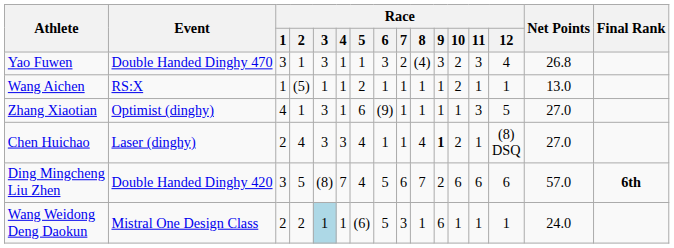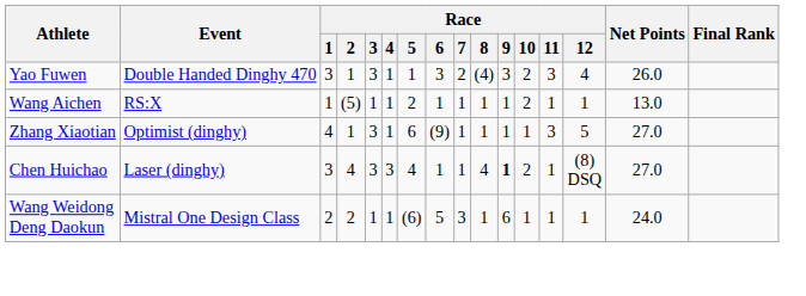Yao Fuwen | Net Points: 26.8 -> 26.0
Chen Huichao | Race / 1: 2 -> 3
- row: Ding Mingcheng Liu Zhen | Double Handed Dinghy 420 | 3 | 5 | (8) | 7 | 4 | 5 | 6 | 7 | 2 | 6 | 6 | 6 | 57.0 | 6th
Wang Weidong Deng Daokun | Race / 3: lightblue background -> no background
